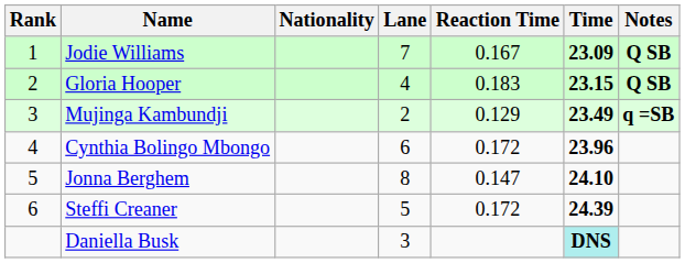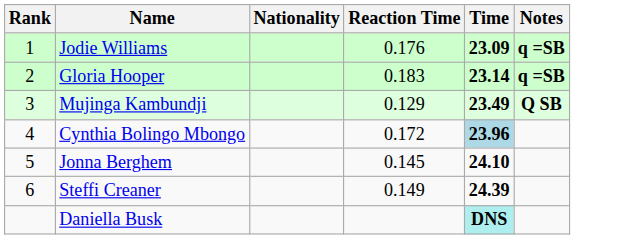- column: Lane | 7 | 4 | 2 | 6 | 8 | 5 | 3
Jodie Williams | Reaction Time: 0.167 -> 0.176
Jodie Williams | Notes: Q SB -> q =SB
Gloria Hooper | Time: 23.15 -> 23.14
Gloria Hooper | Notes: Q SB -> q =SB
Mujinga Kambundji | Notes: q =SB -> Q SB
Cynthia Bolingo Mbongo | Time: no background -> lightblue background
Jonna Berghem | Reaction Time: 0.147 -> 0.145
Steffi Creaner | Reaction Time: 0.172 -> 0.149
